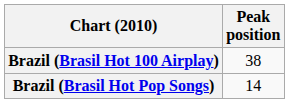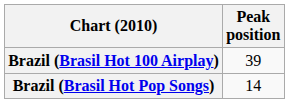Brazil (Brasil Hot 100 Airplay) | Peak position: 38 -> 39
